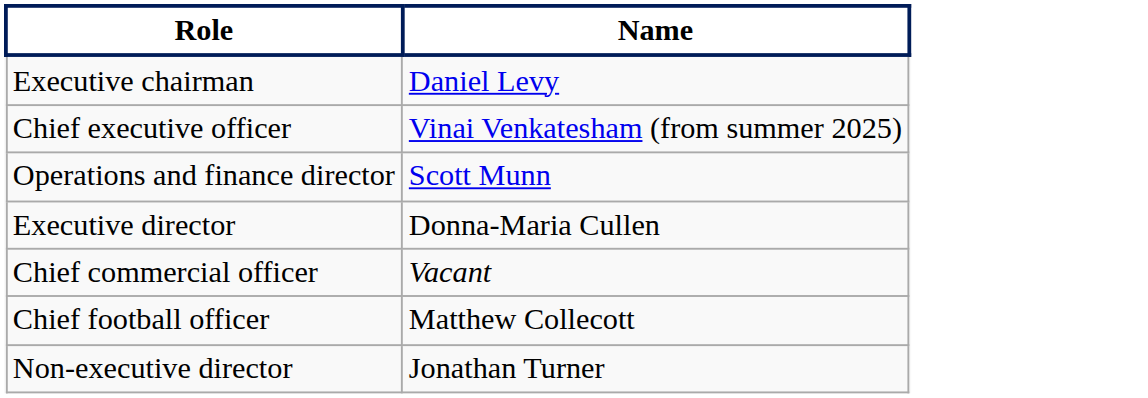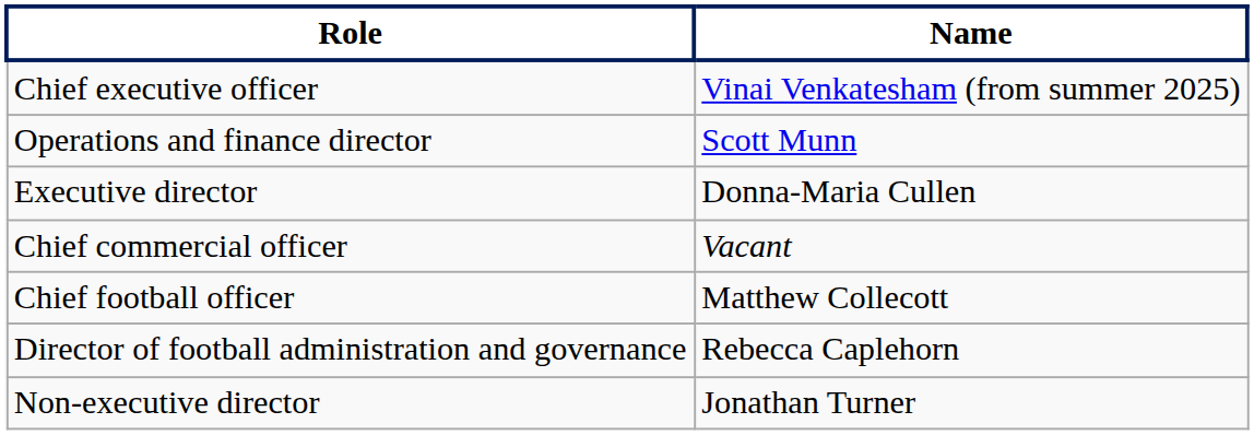- row: Executive chairman | Daniel Levy
+ row: Director of football administration and governance | Rebecca Caplehorn
